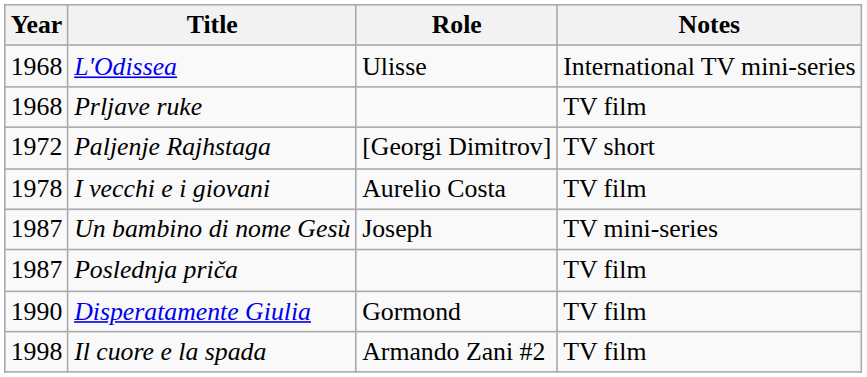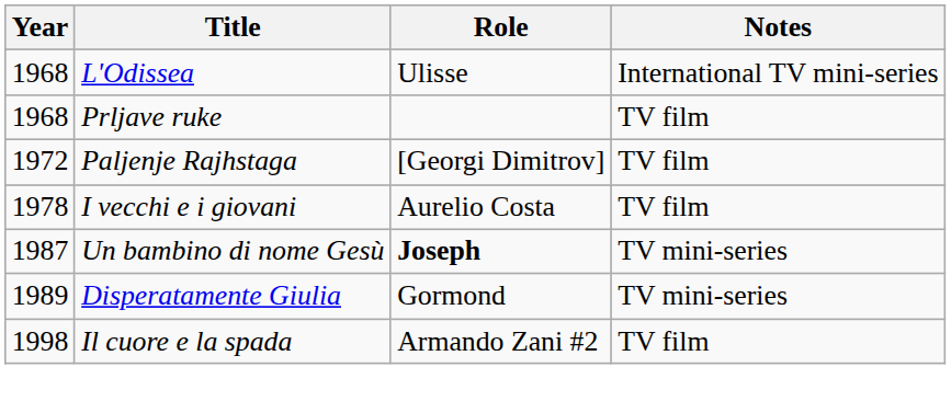Paljenje Rajhstaga | Notes: TV short -> TV film
Un bambino di nome Gesù | Role: normal -> bold
- row: 1987 | Poslednja priča | TV film
Disperatamente Giulia | Year: 1990 -> 1989
Disperatamente Giulia | Notes: TV film -> TV mini-series
